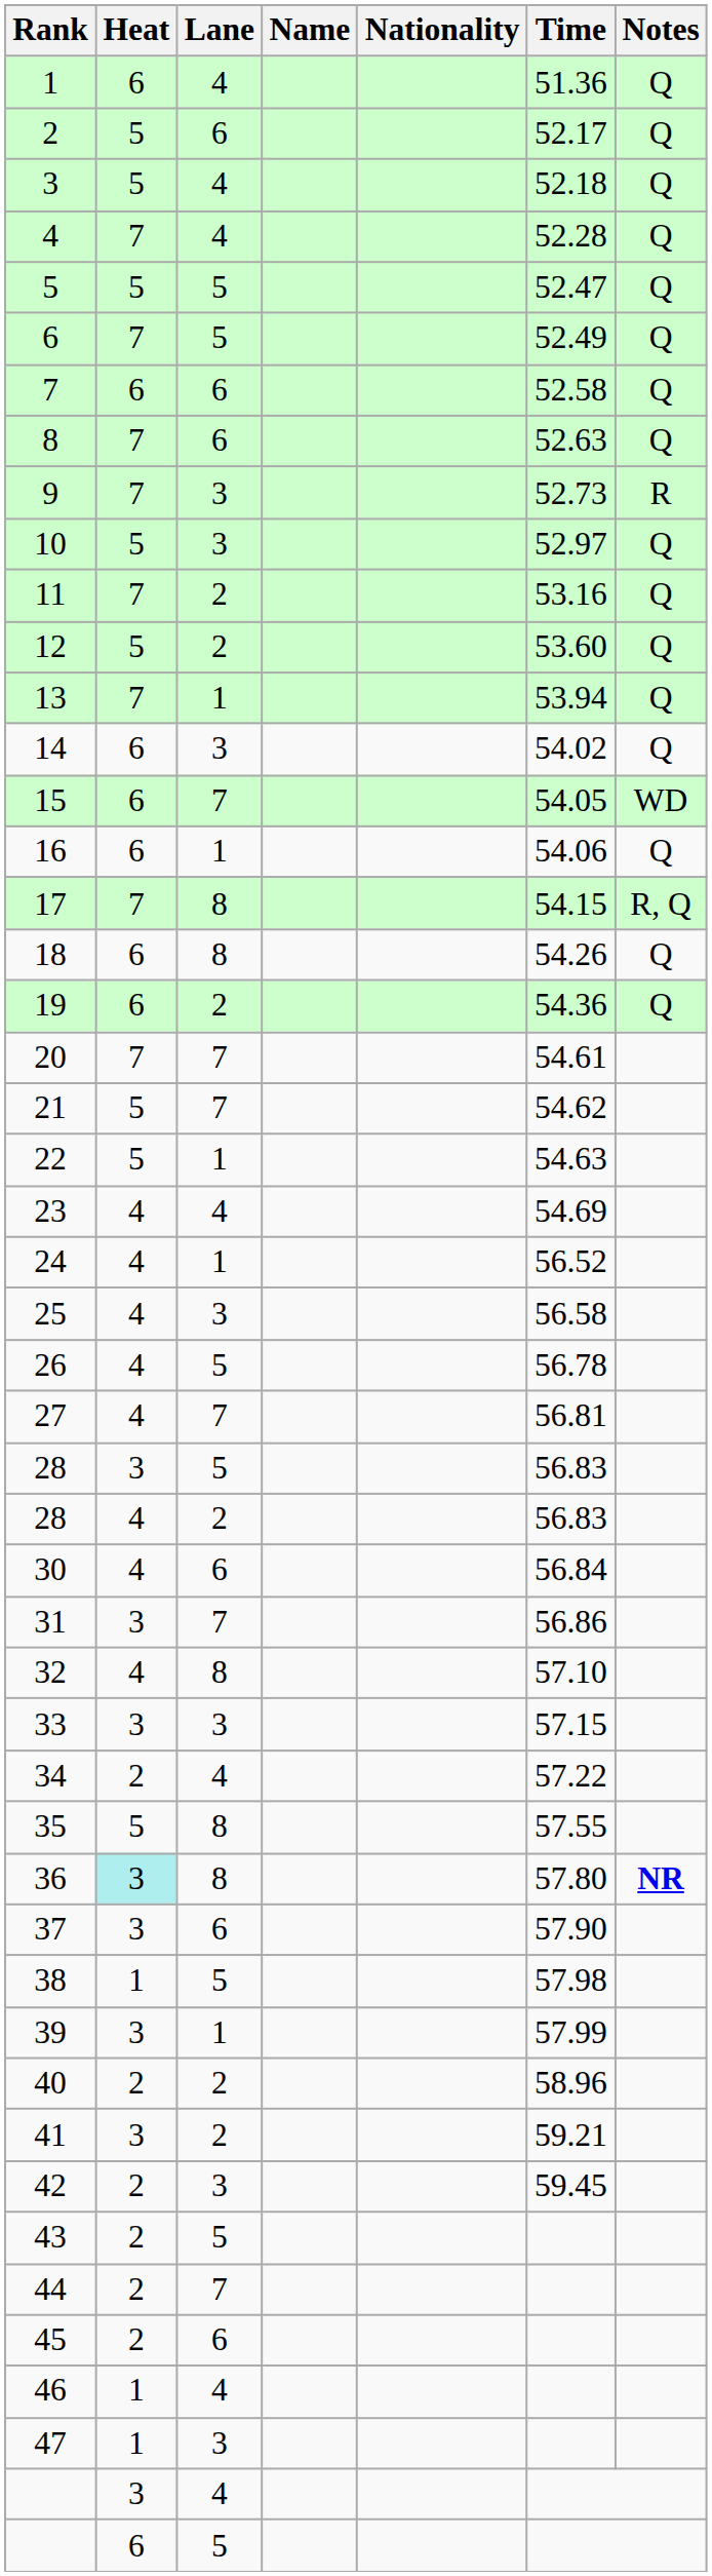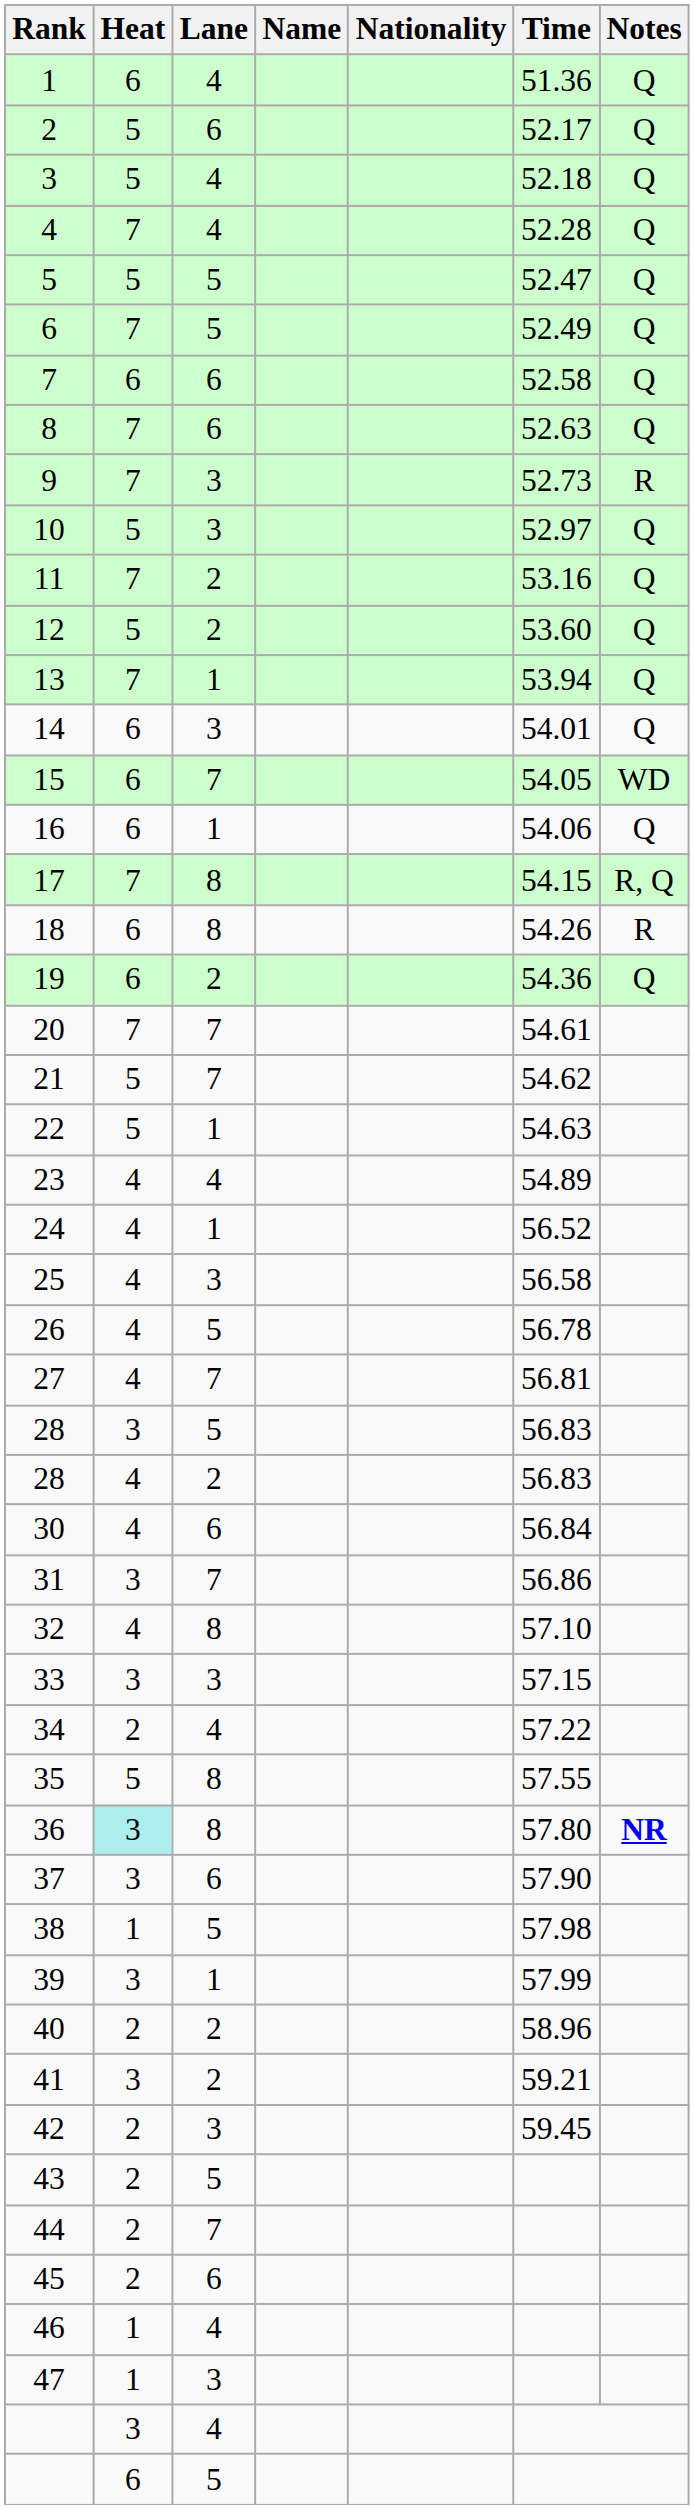14 | Time: 54.02 -> 54.01
18 | Notes: Q -> R
23 | Time: 54.69 -> 54.89
